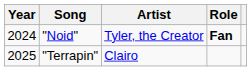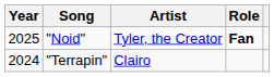"Noid" | Year: 2024 -> 2025
"Terrapin" | Year: 2025 -> 2024
